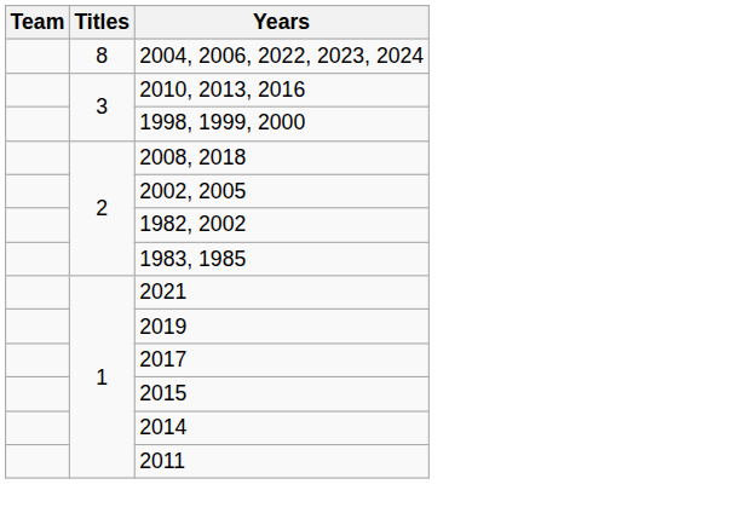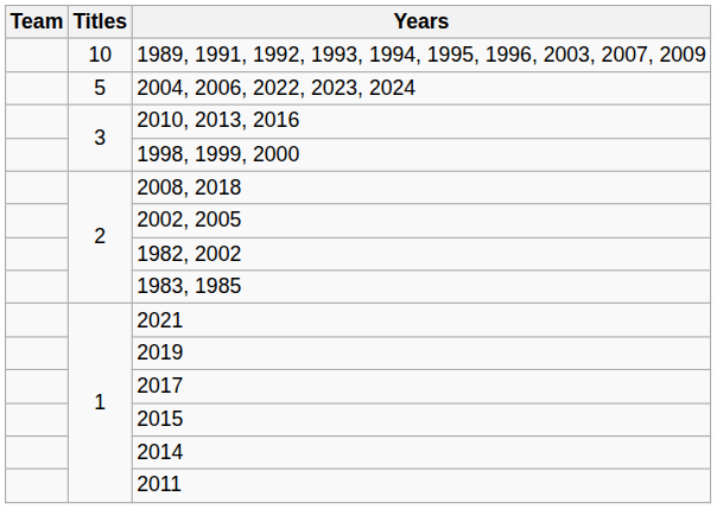+ row: 10 | 1989, 1991, 1992, 1993, 1994, 1995, 1996, 2003, 2007, 2009
2004, 2006, 2022, 2023, 2024 | Titles: 8 -> 5
